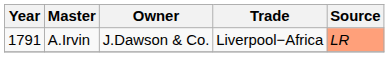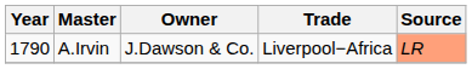A.Irvin | Year: 1791 -> 1790
